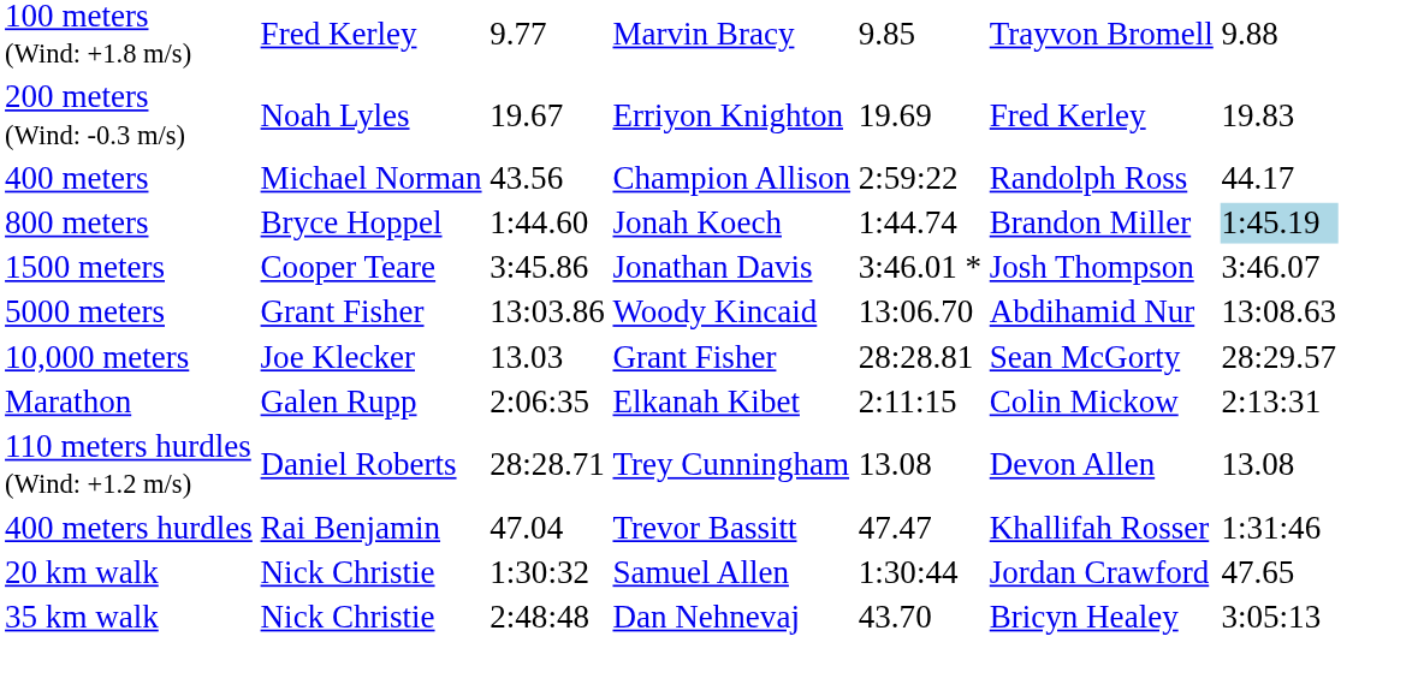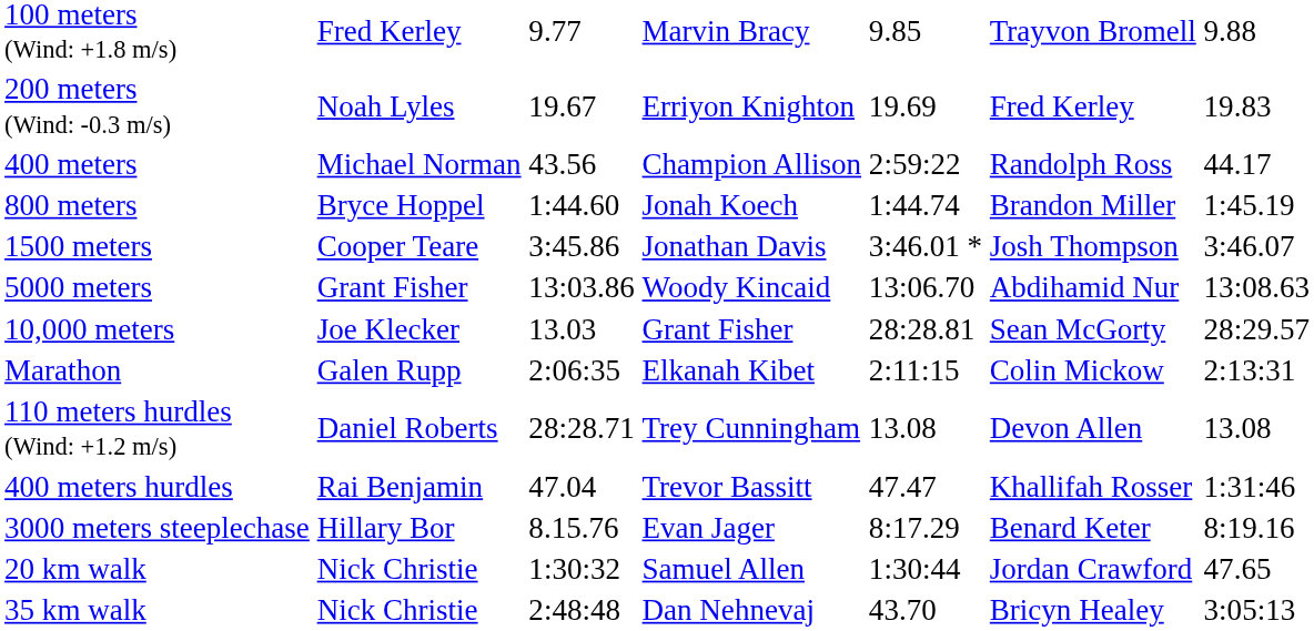800 meters | column 7: lightblue background -> no background
+ row: 3000 meters steeplechase | Hillary Bor | 8.15.76 | Evan Jager | 8:17.29 | Benard Keter | 8:19.16
